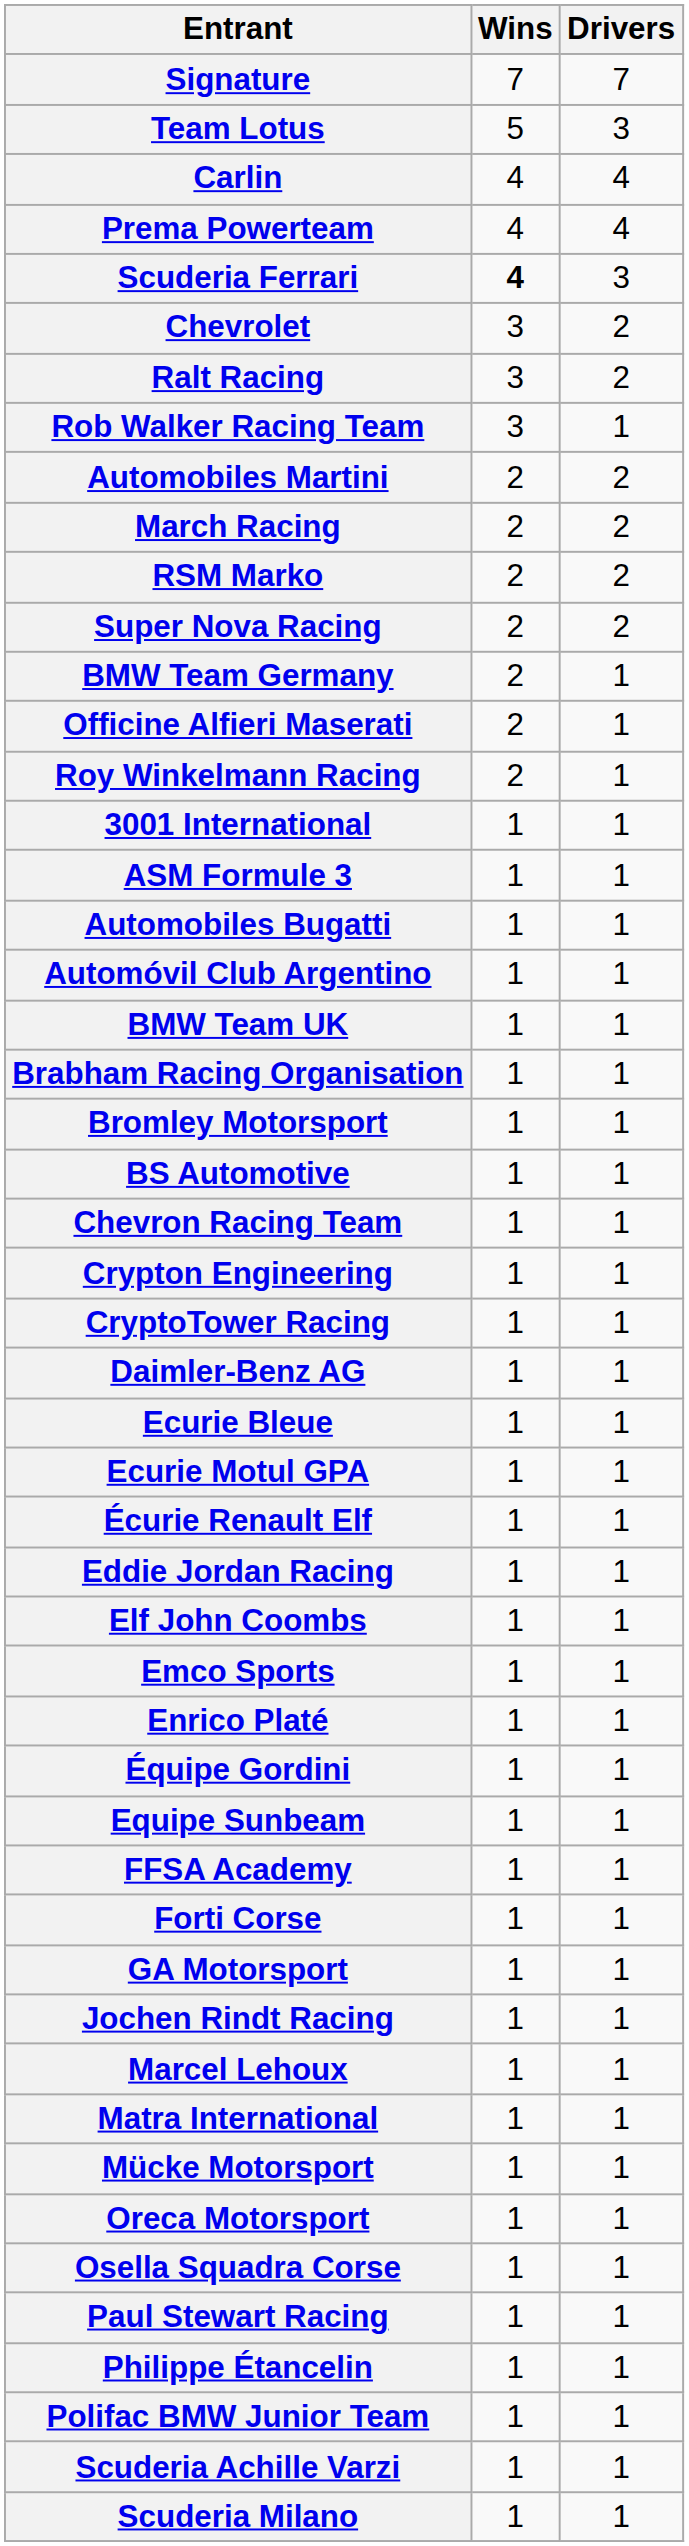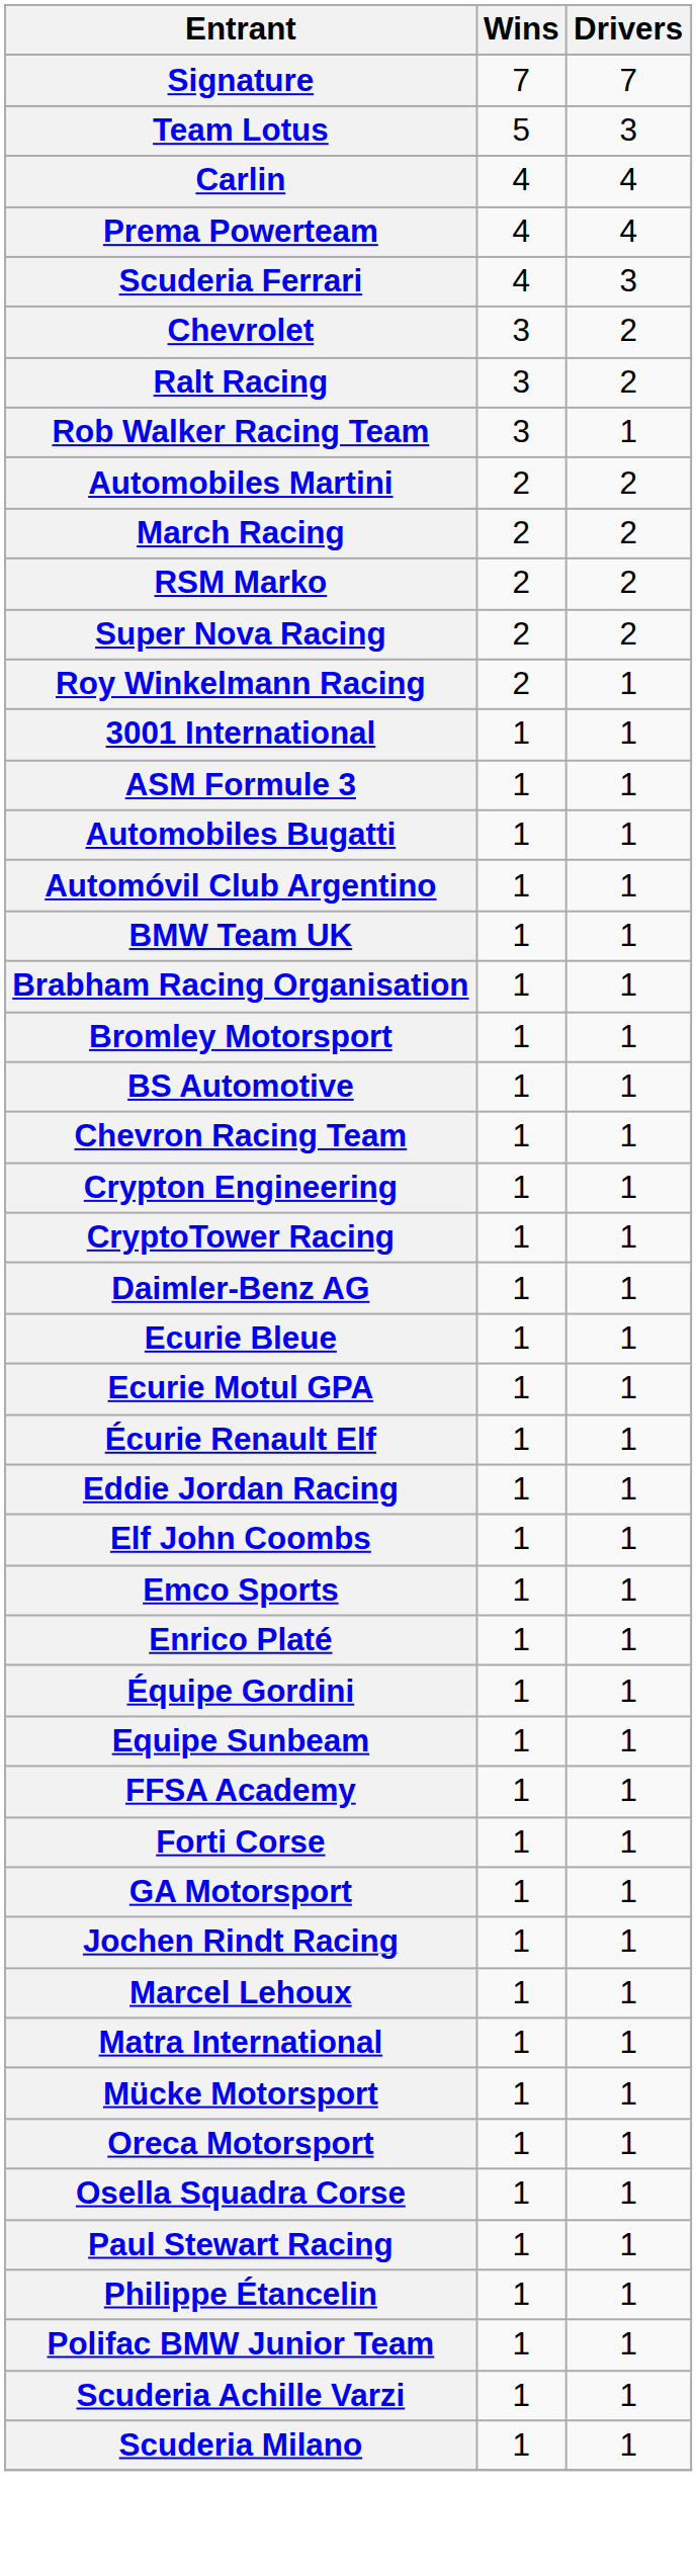Scuderia Ferrari | Wins: bold -> normal
- row: BMW Team Germany | 2 | 1
- row: Officine Alfieri Maserati | 2 | 1
